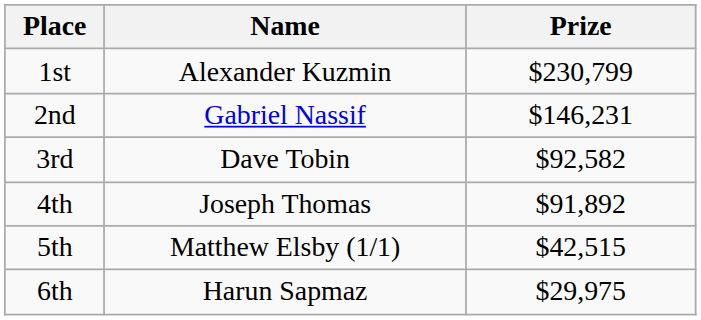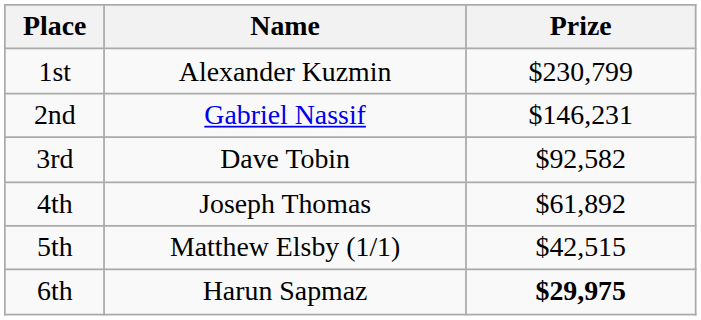4th | Prize: $91,892 -> $61,892
6th | Prize: normal -> bold
